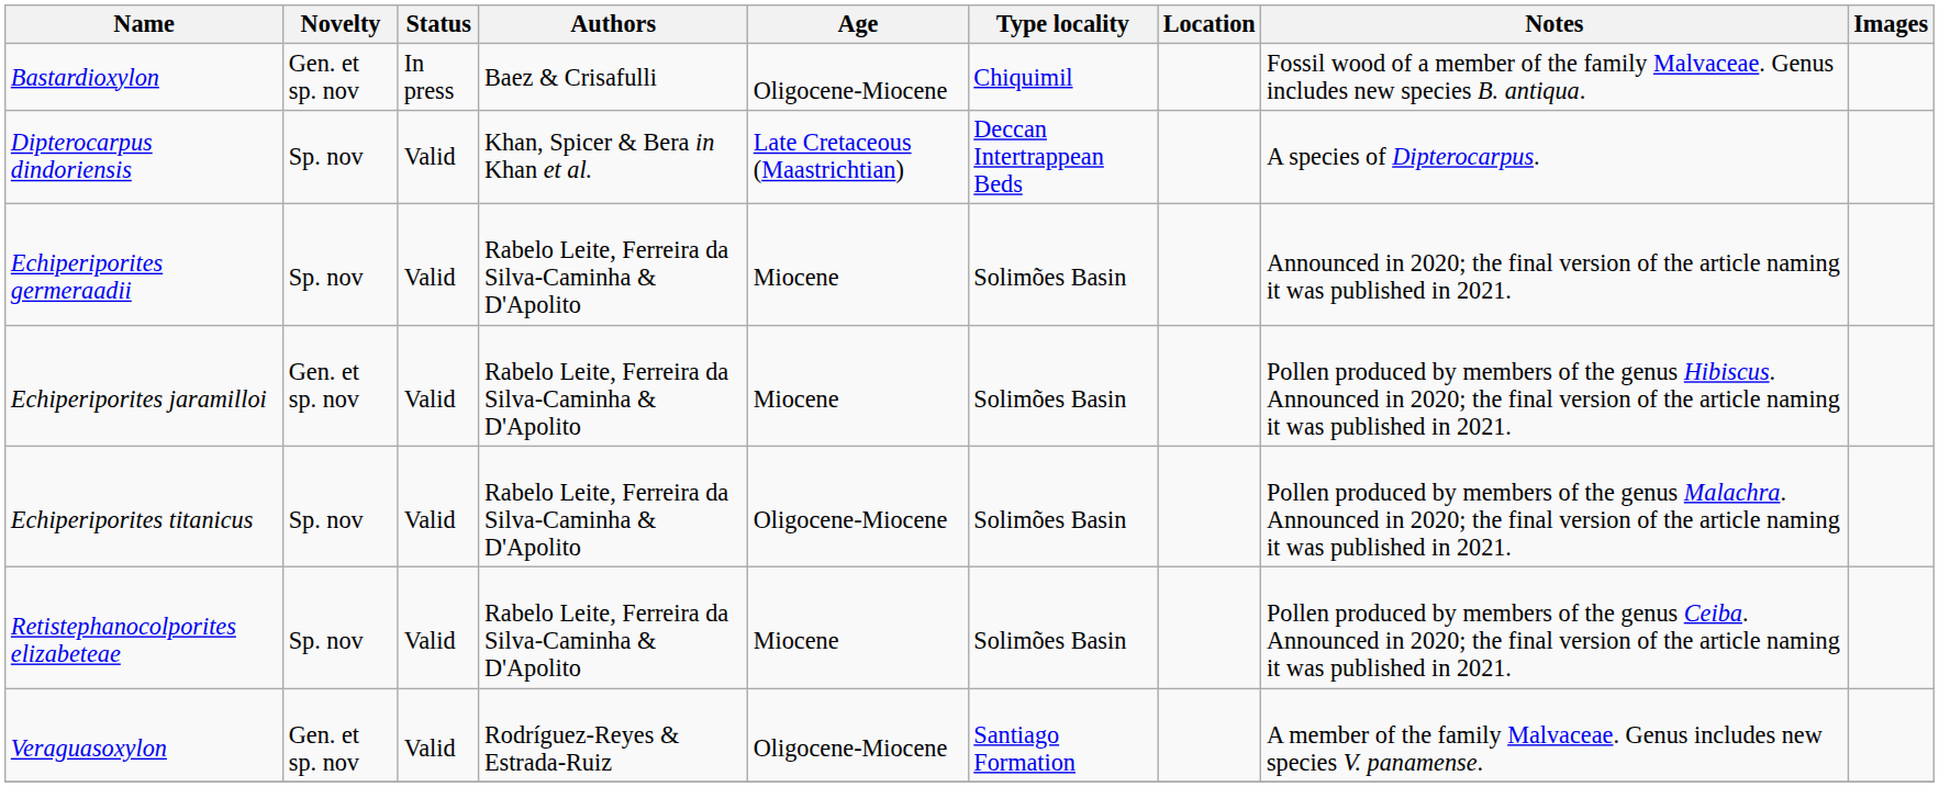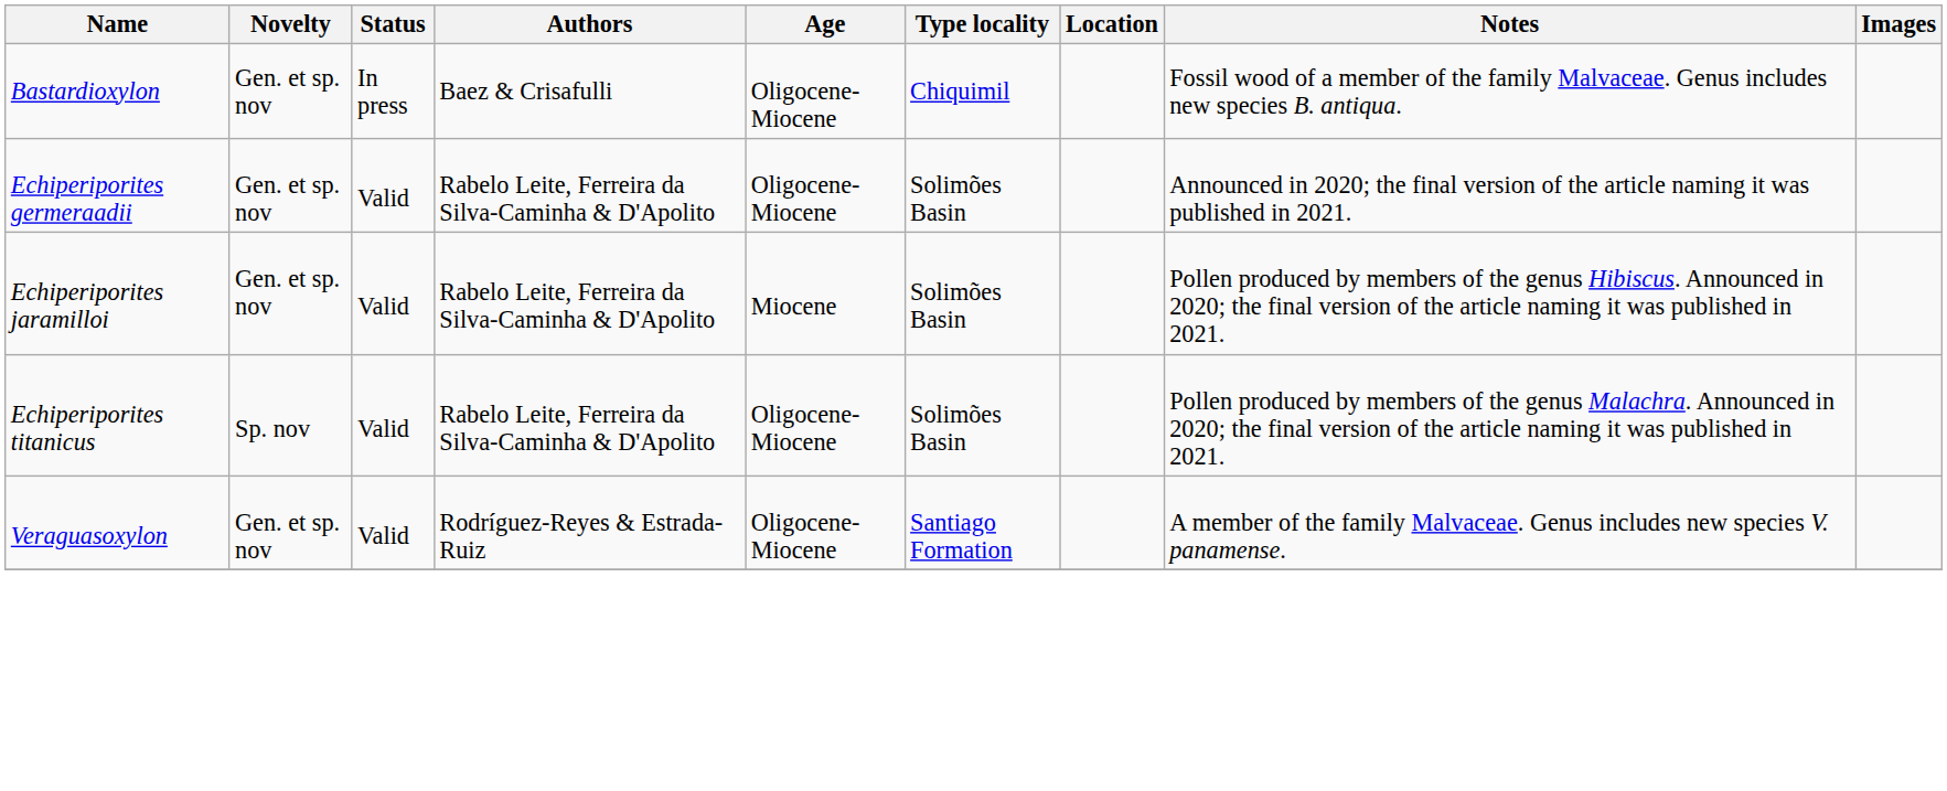- row: Dipterocarpus dindoriensis | Sp. nov | Valid | Khan, Spicer & Bera in Khan et al. | Late Cretaceous (Maastrichtian) | Deccan Intertrappean Beds | A species of Dipterocarpus.
Echiperiporites germeraadii | Novelty: Sp. nov -> Gen. et sp. nov
Echiperiporites germeraadii | Age: Miocene -> Oligocene-Miocene
- row: Retistephanocolporites elizabeteae | Sp. nov | Valid | Rabelo Leite, Ferreira da Silva-Caminha & D'Apolito | Miocene | Solimões Basin | Pollen produced by members of the genus Ceiba. Announced in 2020; the final version of the article naming it was published in 2021.
